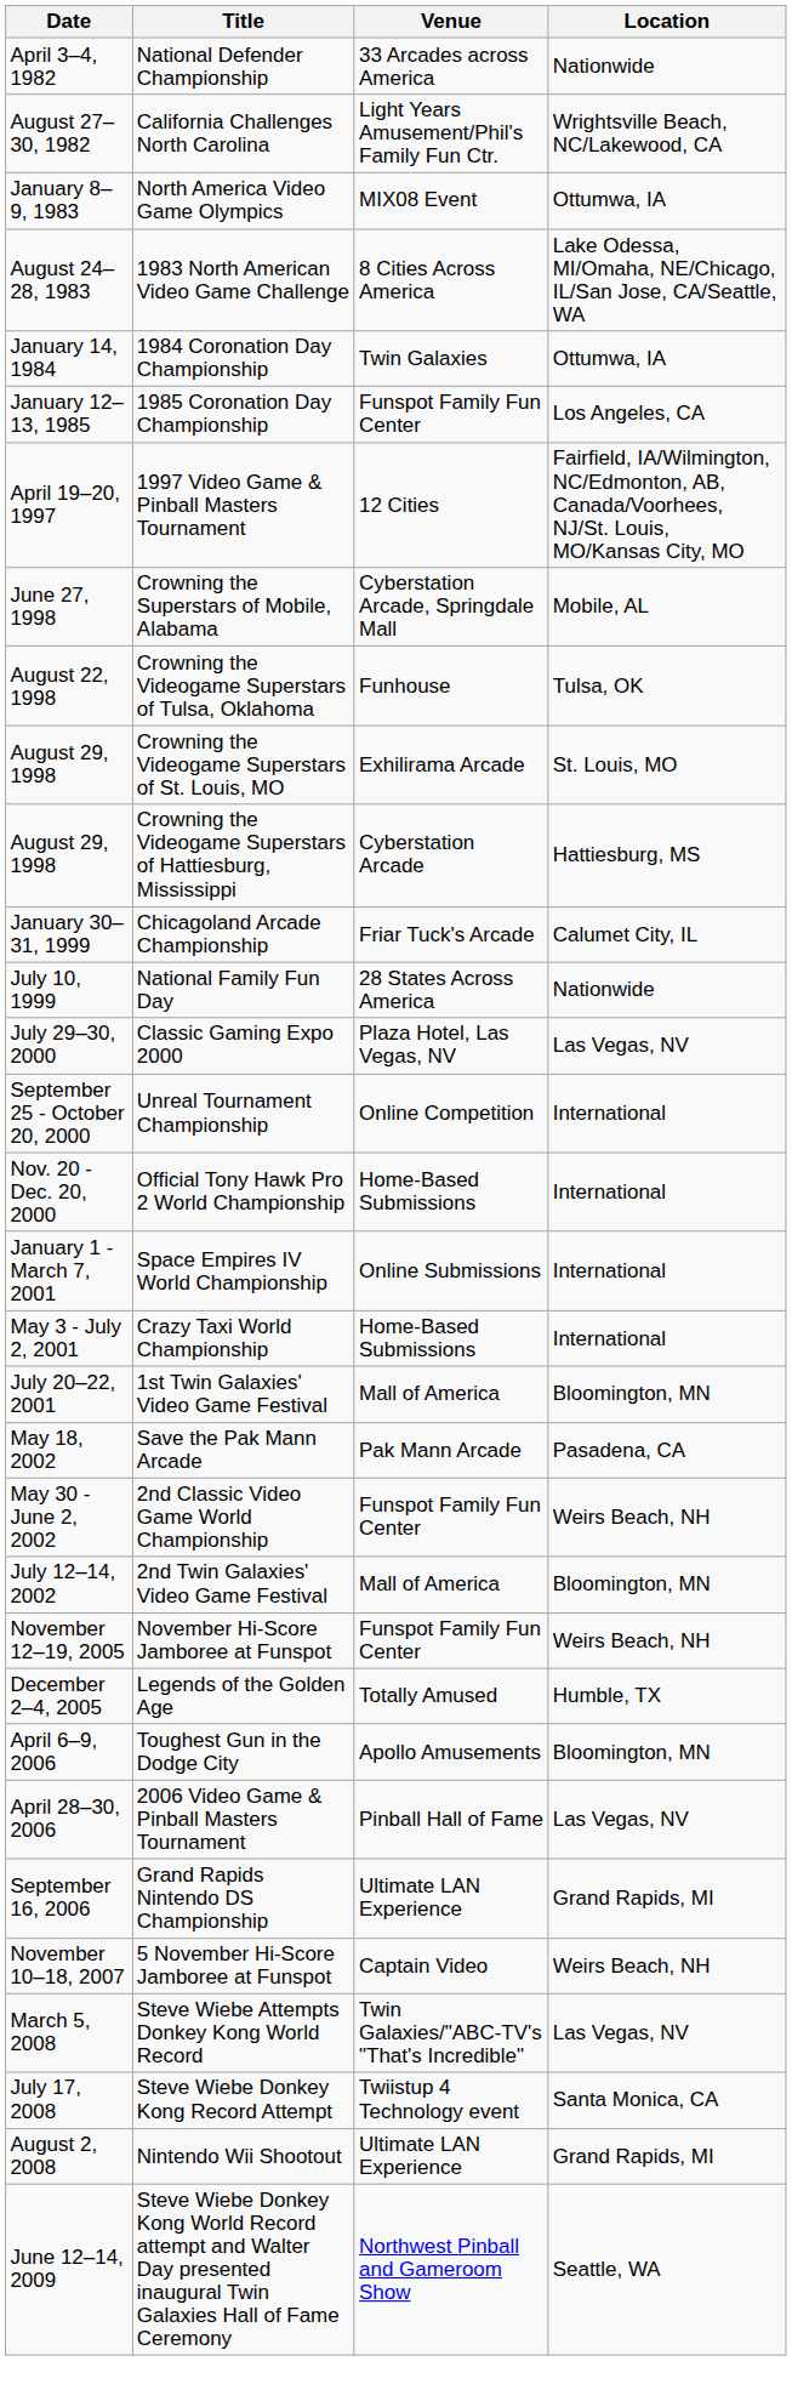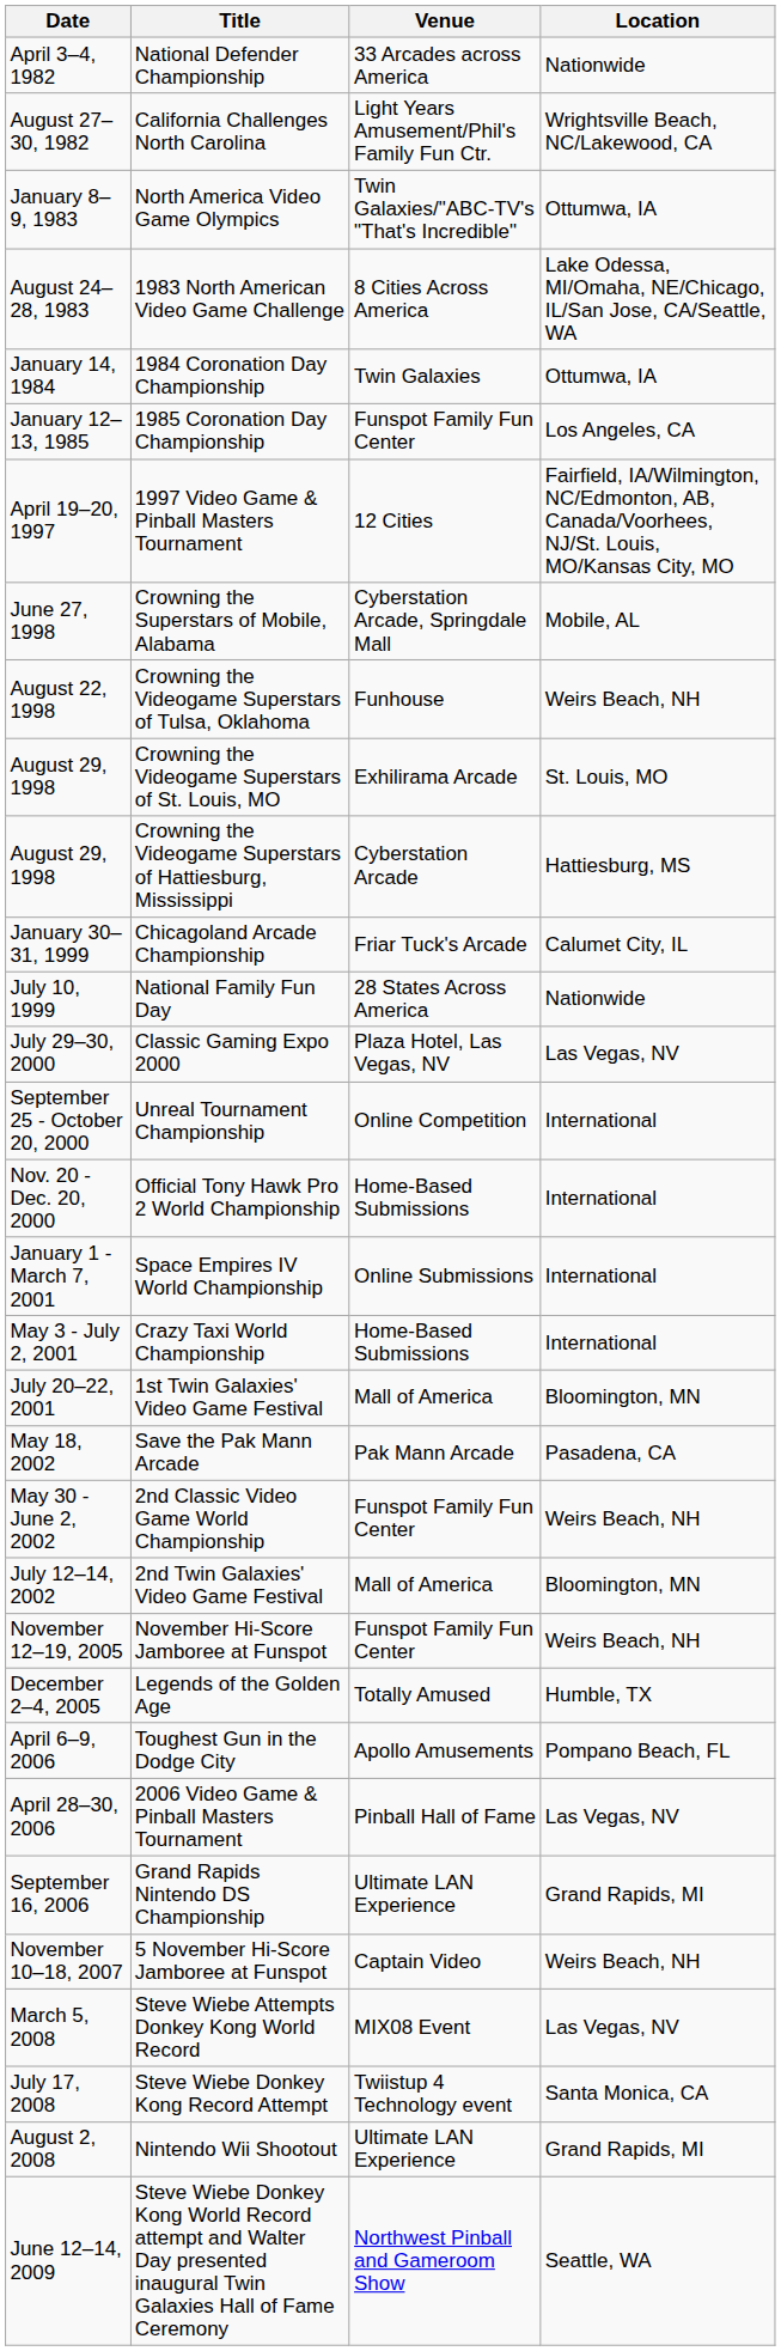North America Video Game Olympics | Venue: MIX08 Event -> Twin Galaxies/"ABC-TV's "That's Incredible"
Crowning the Videogame Superstars of Tulsa, Oklahoma | Location: Tulsa, OK -> Weirs Beach, NH
Toughest Gun in the Dodge City | Location: Bloomington, MN -> Pompano Beach, FL
Steve Wiebe Attempts Donkey Kong World Record | Venue: Twin Galaxies/"ABC-TV's "That's Incredible" -> MIX08 Event
